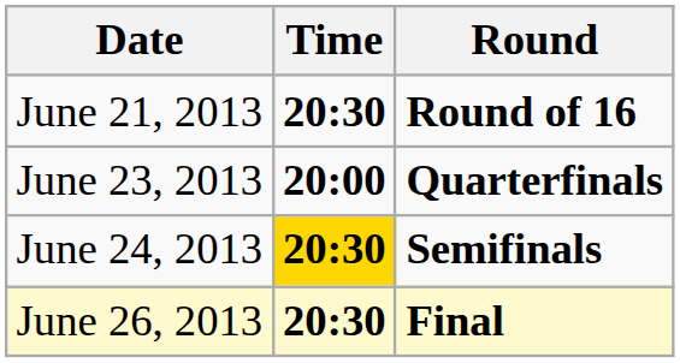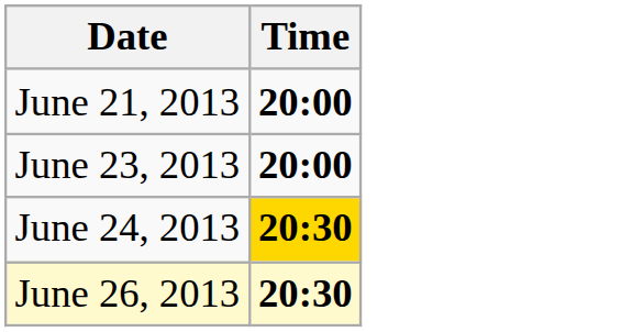- column: Round | Round of 16 | Quarterfinals | Semifinals | Final
June 21, 2013 | Time: 20:30 -> 20:00
